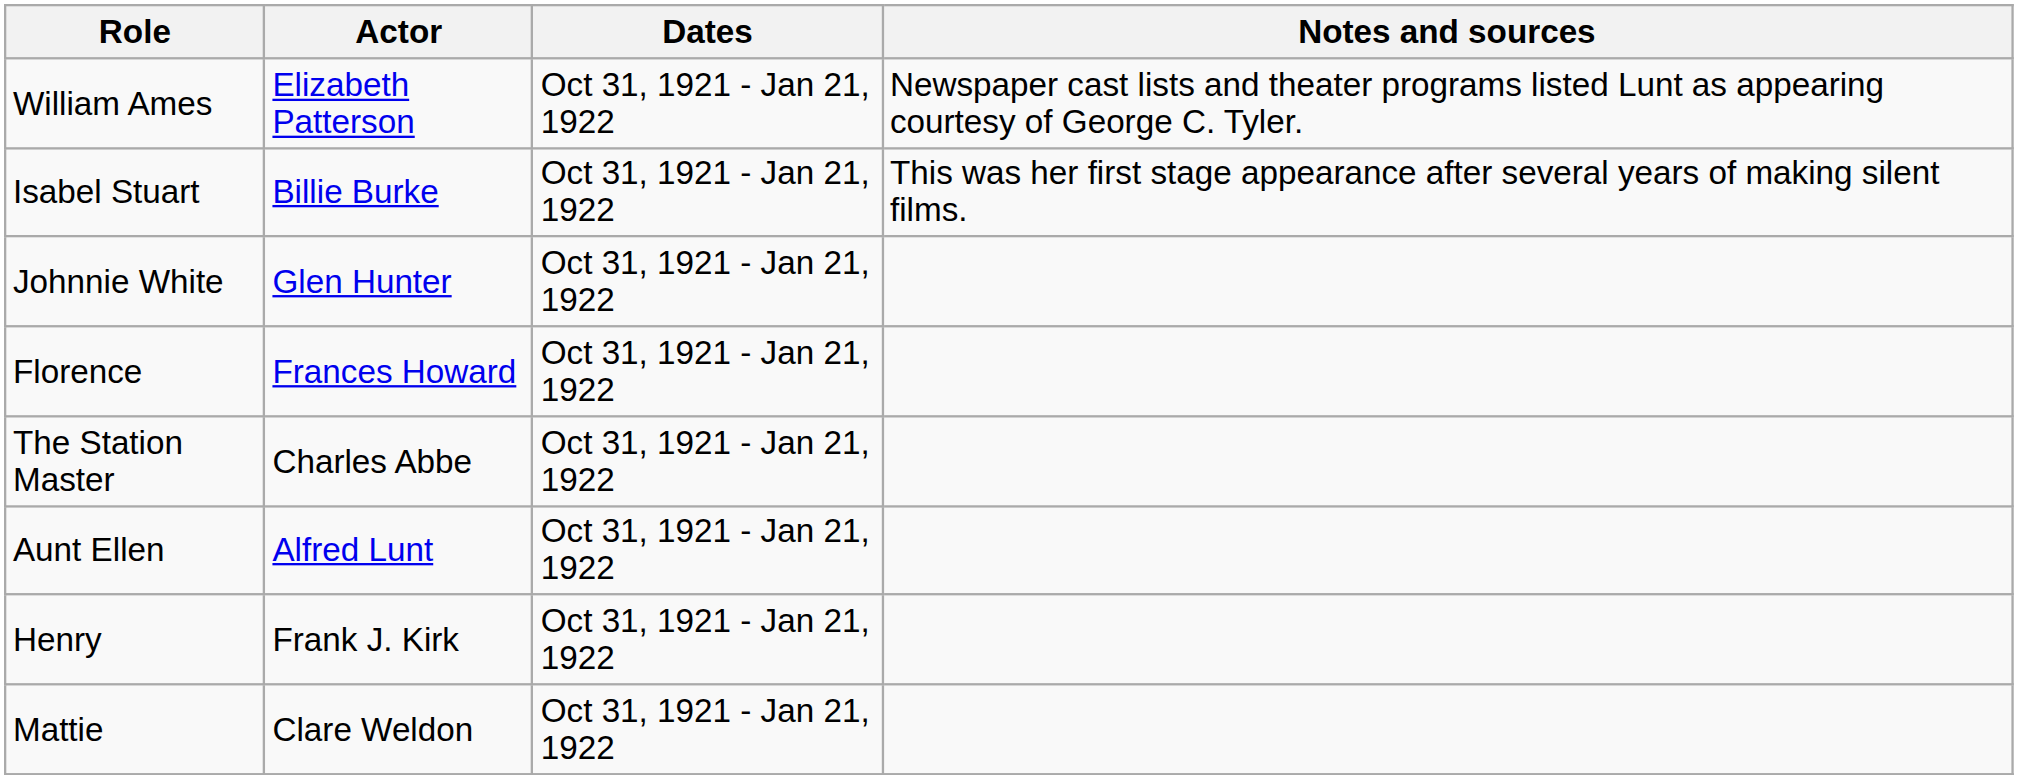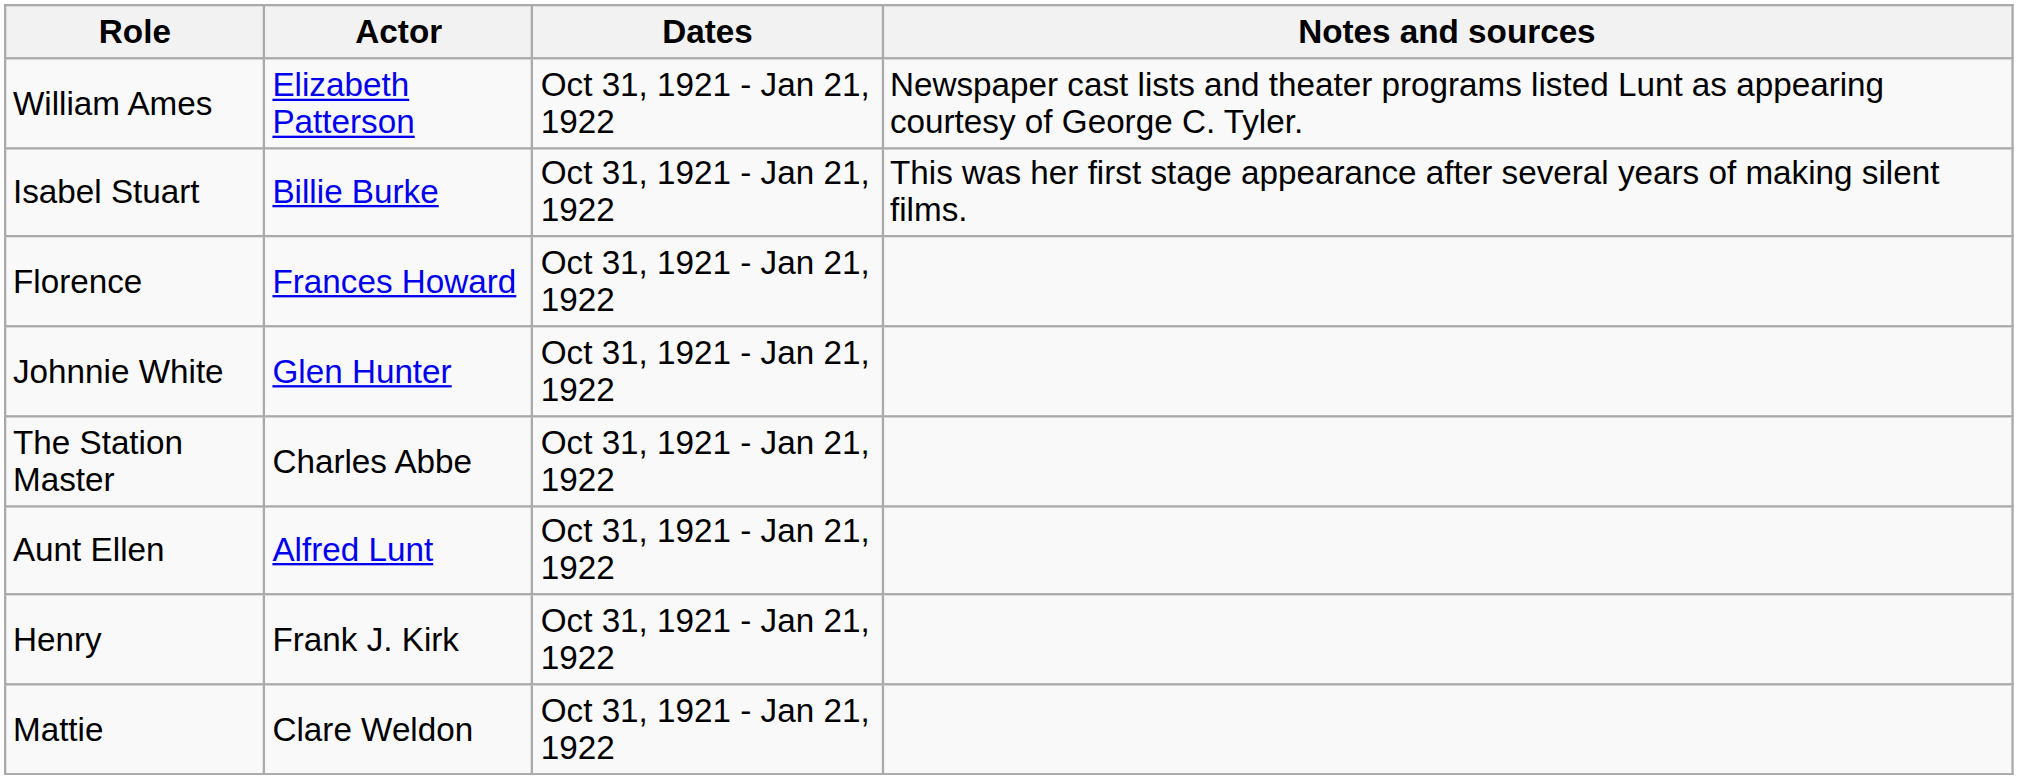rows swapped: Florence <-> Johnnie White
